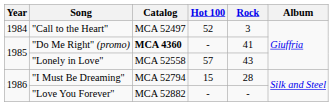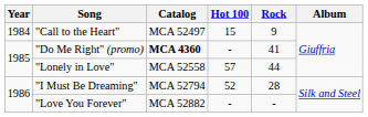"Call to the Heart" | Hot 100: 52 -> 15
"Call to the Heart" | Rock: 3 -> 9
"Lonely in Love" | Rock: 43 -> 44
"I Must Be Dreaming" | Hot 100: 15 -> 52
